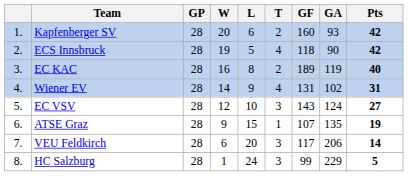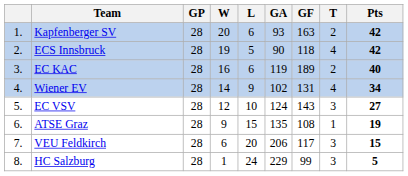columns swapped: T <-> GA
Kapfenberger SV | GF: 160 -> 163
EC KAC | L: 8 -> 6
Wiener EV | Pts: 31 -> 34
ATSE Graz | GF: 107 -> 108
VEU Feldkirch | Pts: 14 -> 15
